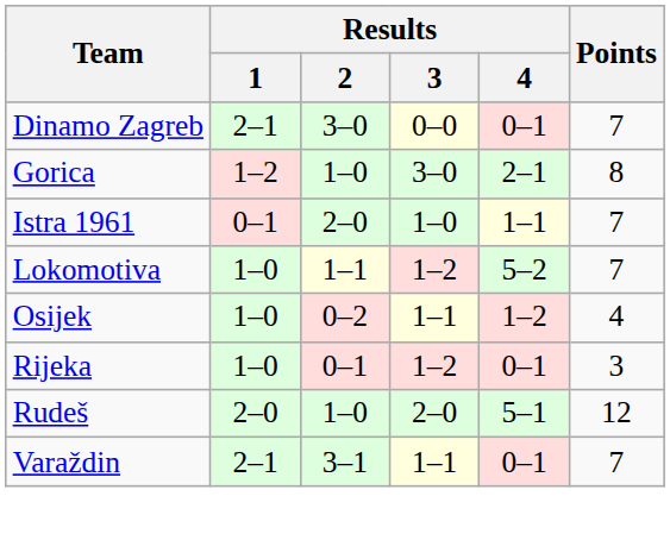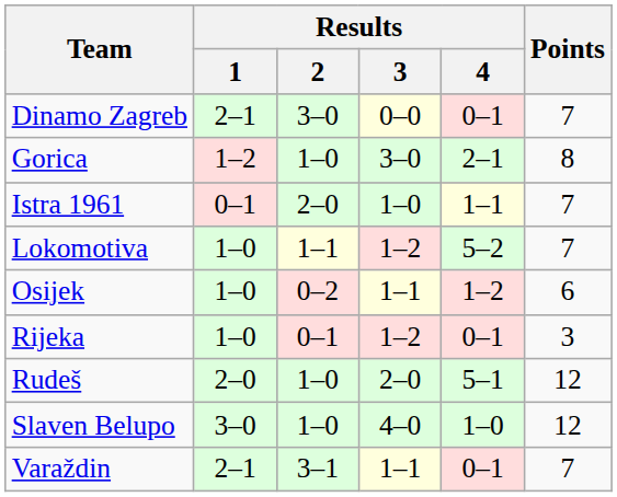Osijek | Points: 4 -> 6
+ row: Slaven Belupo | 3–0 | 1–0 | 4–0 | 1–0 | 12
